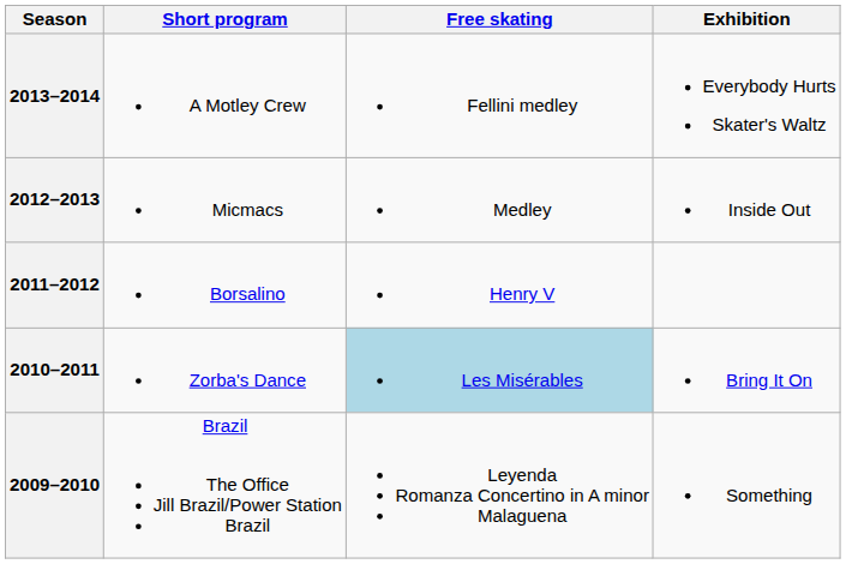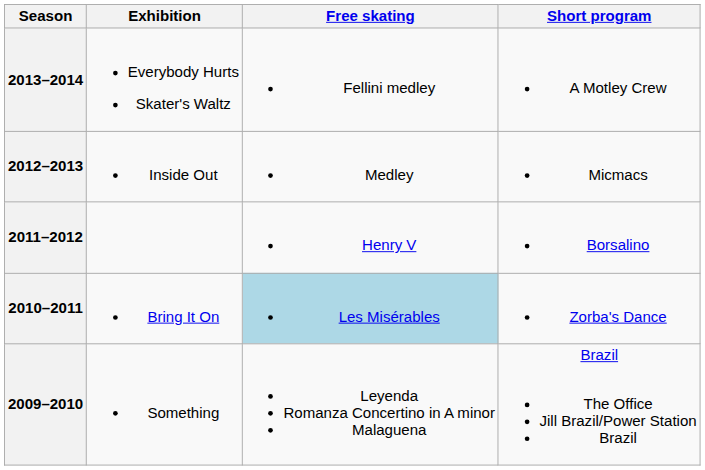columns swapped: Short program <-> Exhibition
